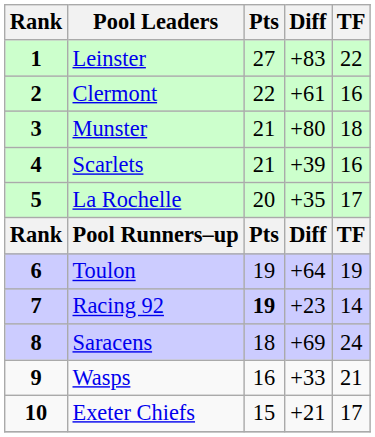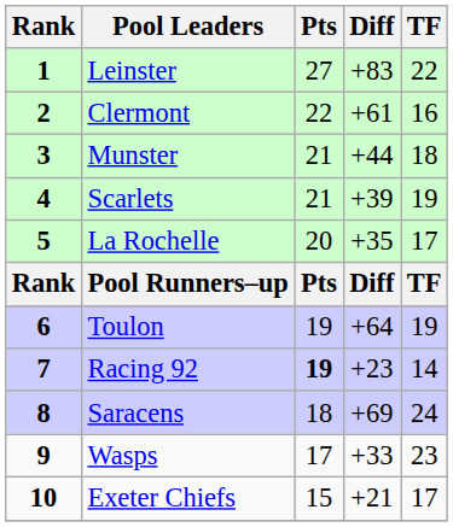Munster | Diff: +80 -> +44
Scarlets | TF: 16 -> 19
Wasps | Pts: 16 -> 17
Wasps | TF: 21 -> 23
